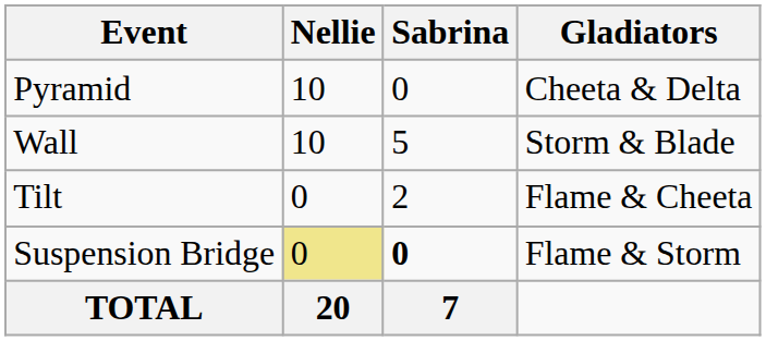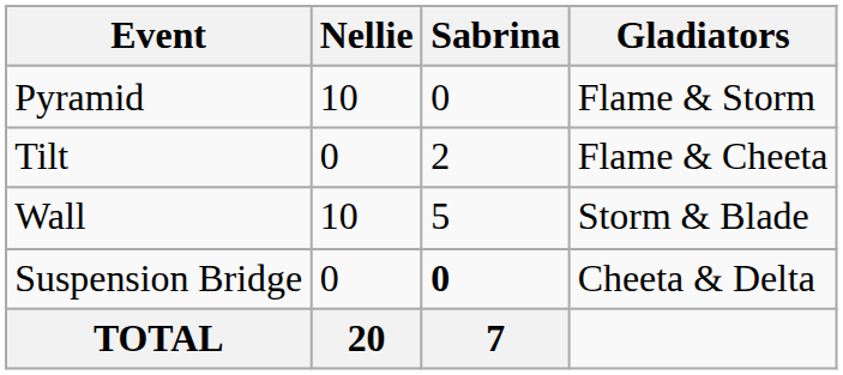Pyramid | Gladiators: Cheeta & Delta -> Flame & Storm
rows swapped: Tilt <-> Wall
Suspension Bridge | Nellie: khaki background -> no background
Suspension Bridge | Gladiators: Flame & Storm -> Cheeta & Delta
